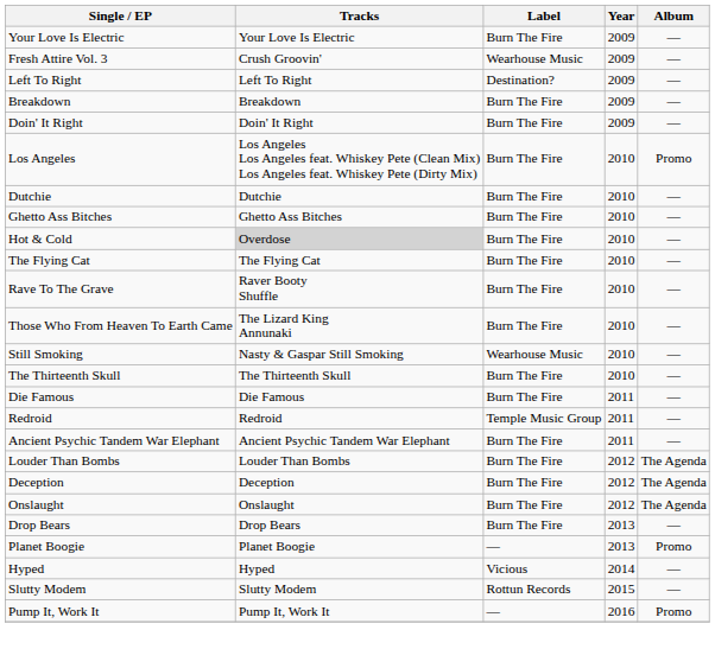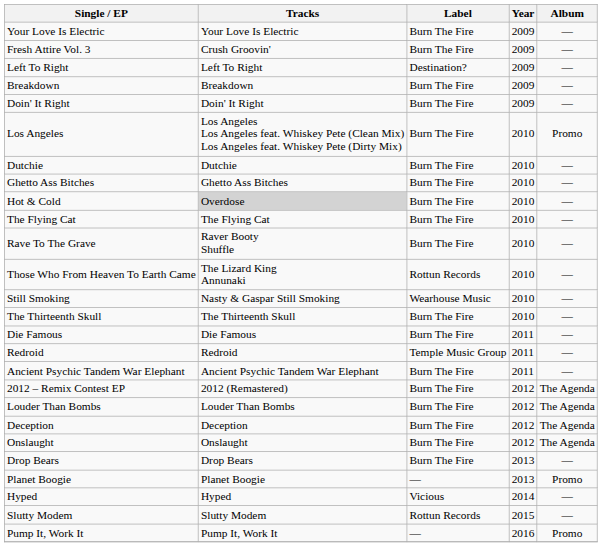Fresh Attire Vol. 3 | Label: Wearhouse Music -> Burn The Fire
Those Who From Heaven To Earth Came | Label: Burn The Fire -> Rottun Records
+ row: 2012 – Remix Contest EP | 2012 (Remastered) | Burn The Fire | 2012 | The Agenda
